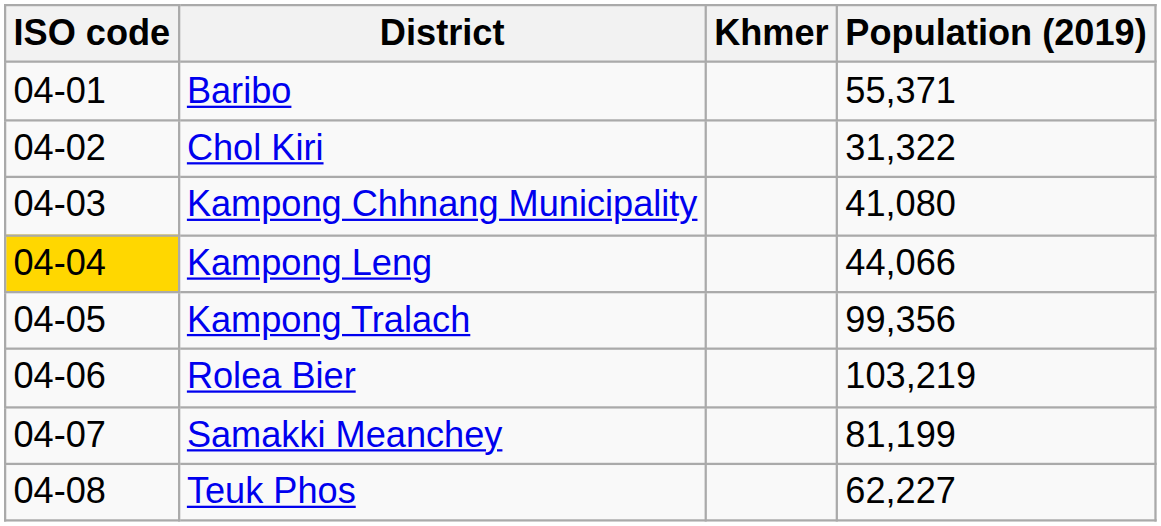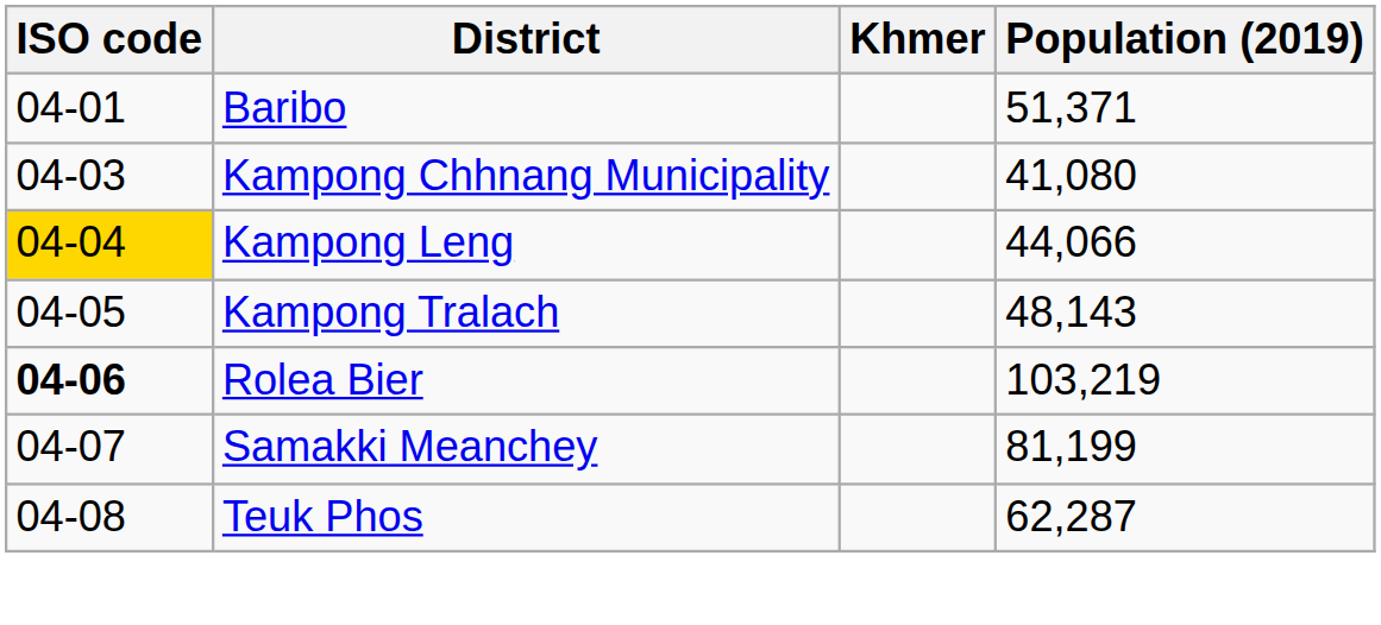Baribo | Population (2019): 55,371 -> 51,371
- row: 04-02 | Chol Kiri | 31,322
Kampong Tralach | Population (2019): 99,356 -> 48,143
Rolea Bier | ISO code: normal -> bold
Teuk Phos | Population (2019): 62,227 -> 62,287
